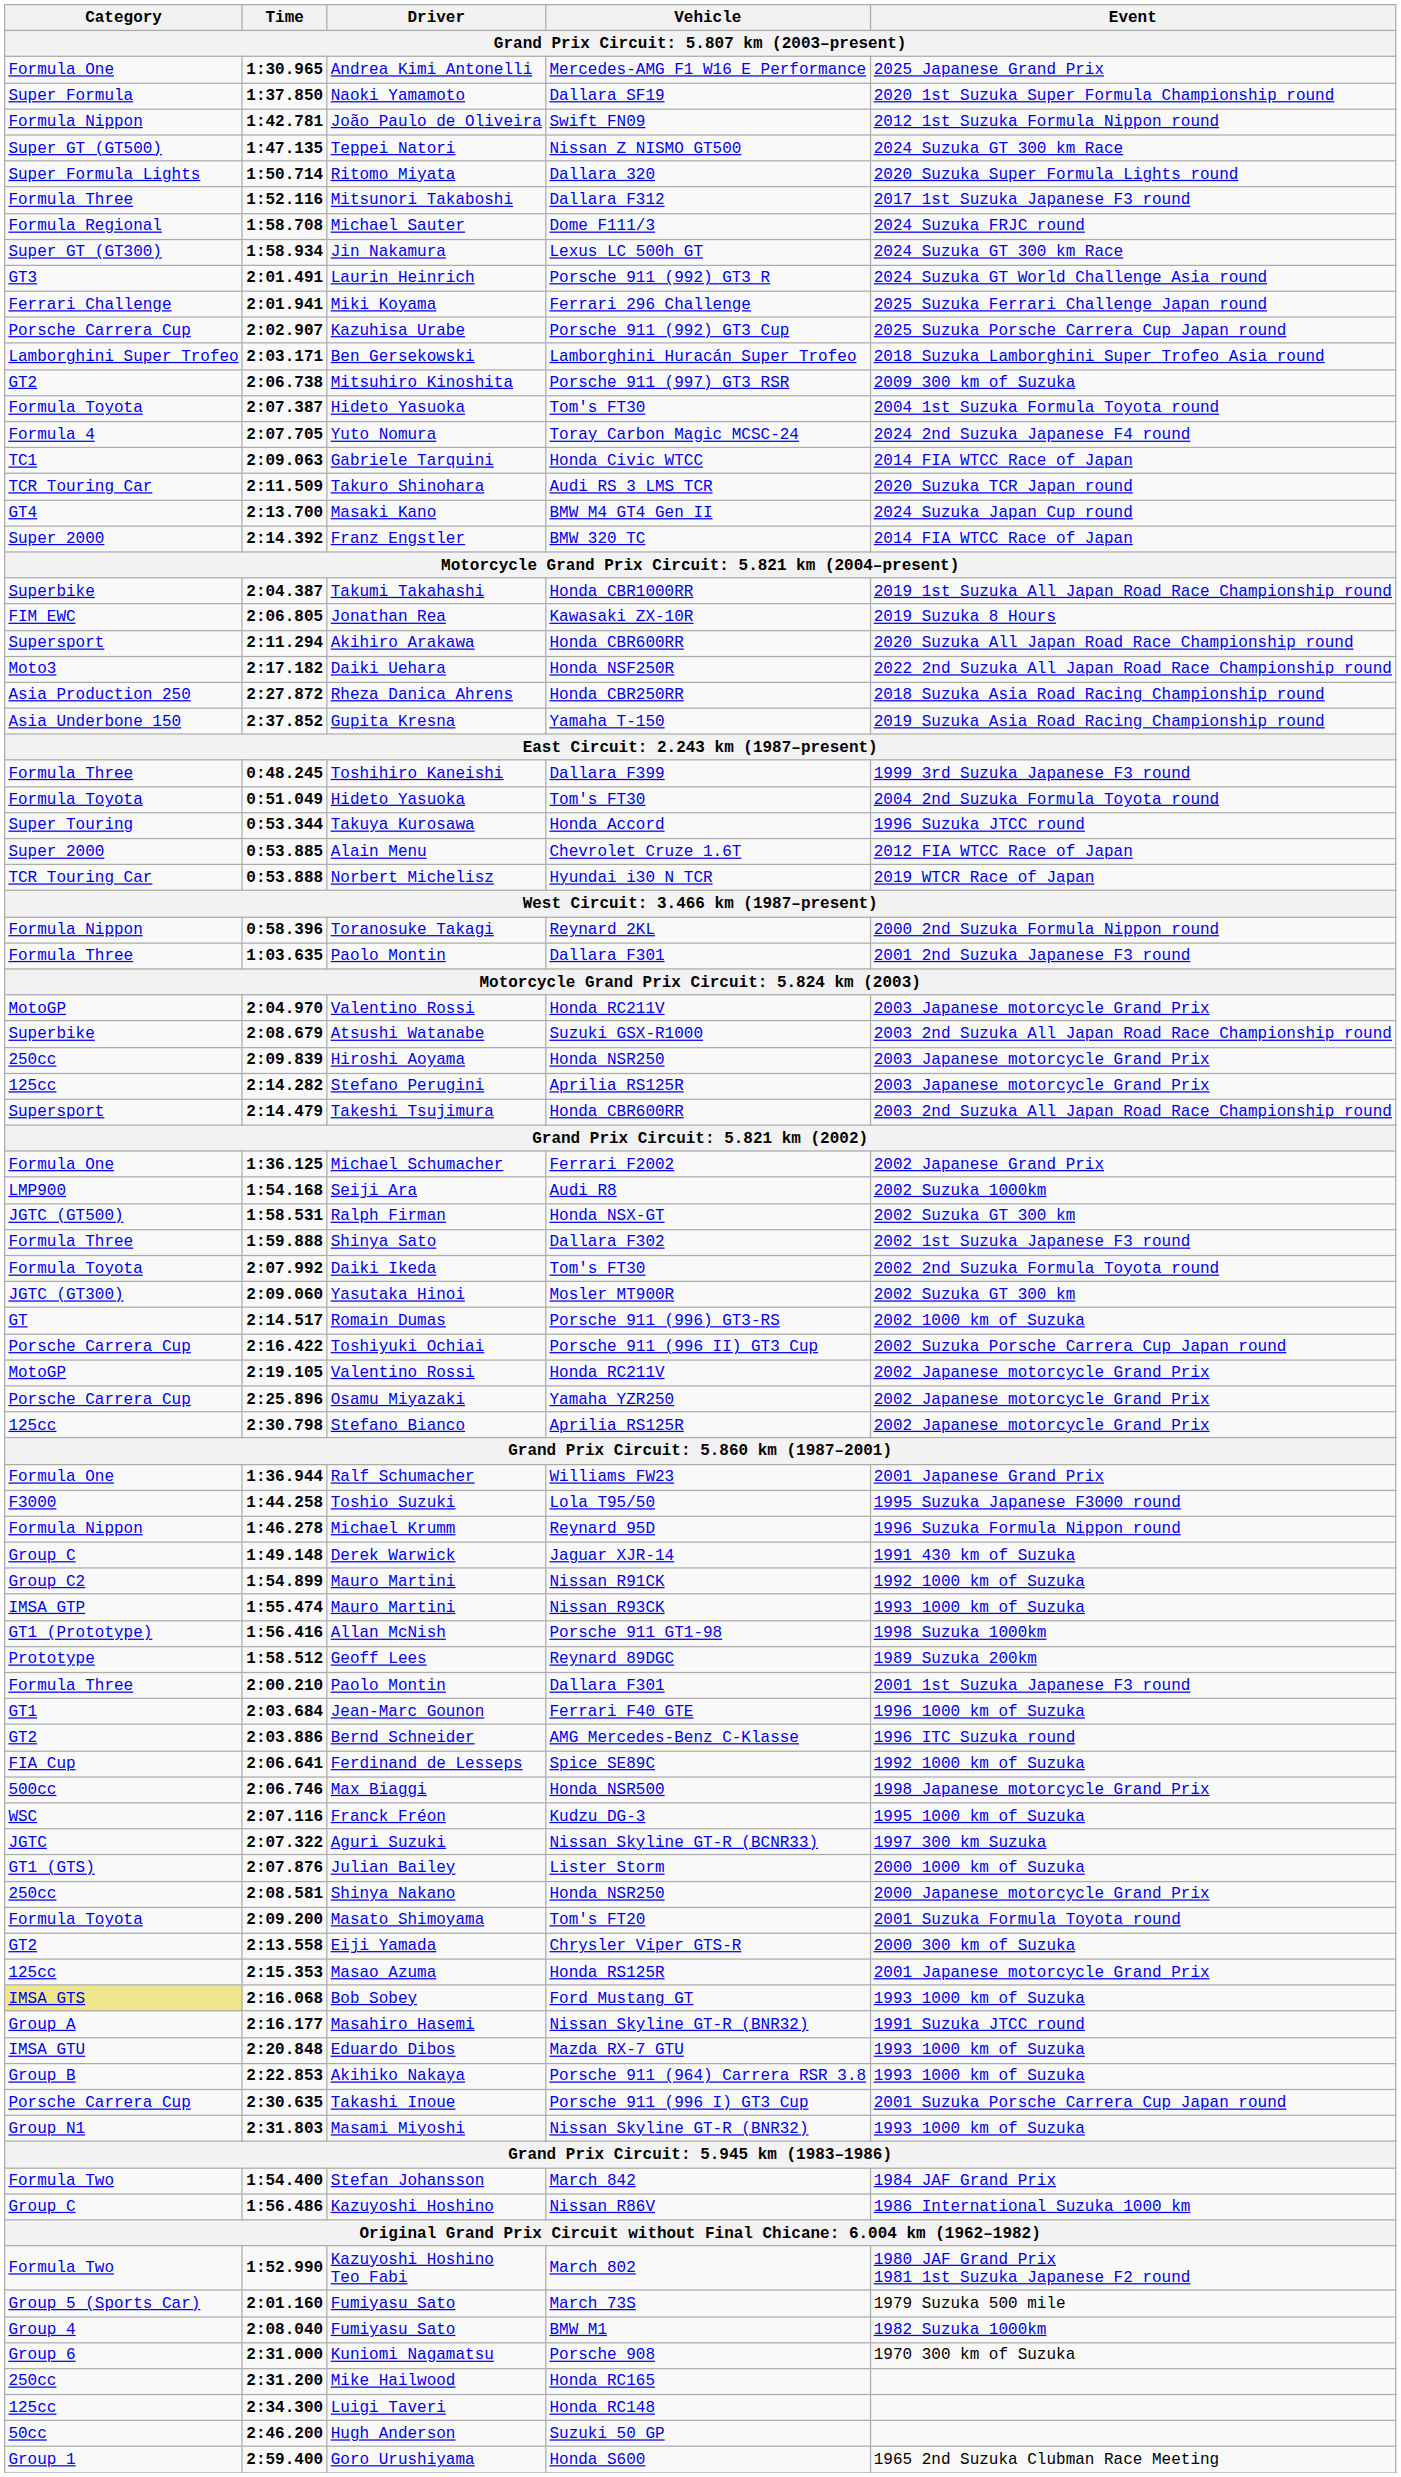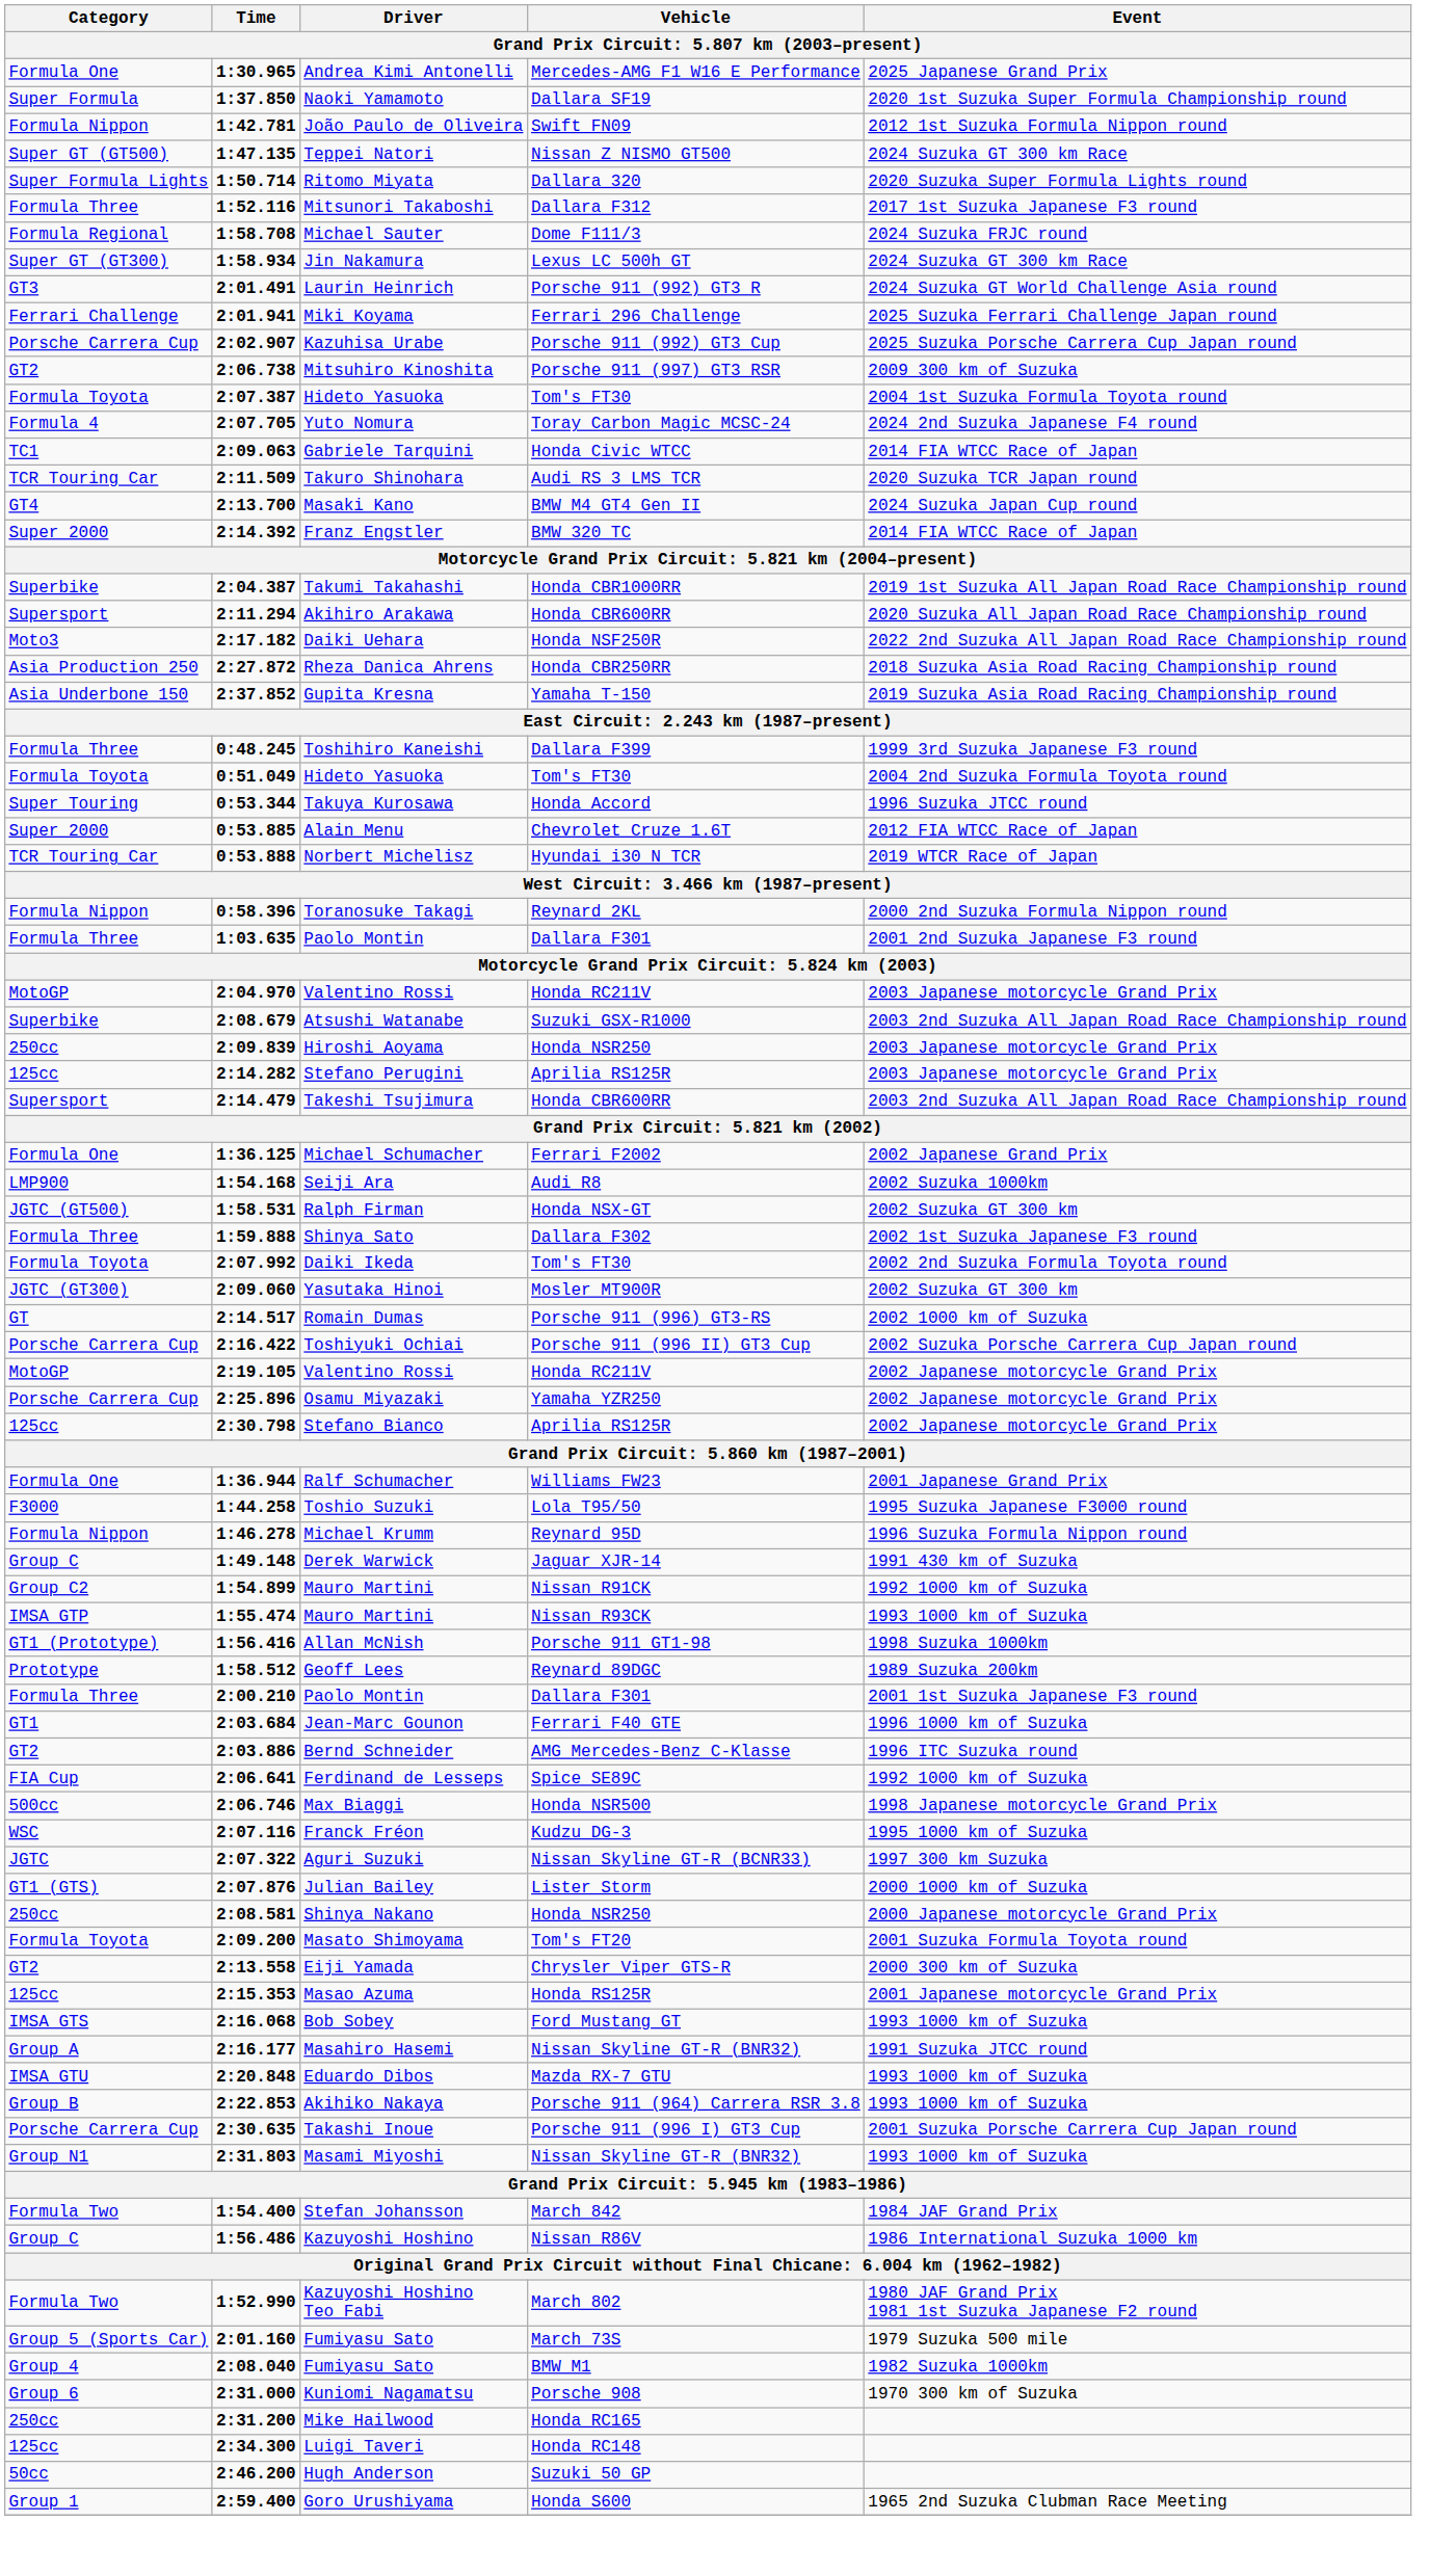- row: Lamborghini Super Trofeo | 2:03.171 | Ben Gersekowski | Lamborghini Huracán Super Trofeo | 2018 Suzuka Lamborghini Super Trofeo Asia round
- row: FIM EWC | 2:06.805 | Jonathan Rea | Kawasaki ZX-10R | 2019 Suzuka 8 Hours
Bob Sobey | Category: khaki background -> no background
